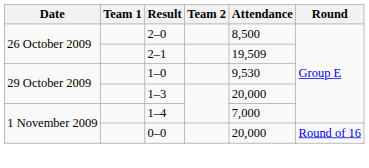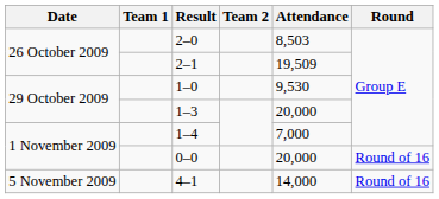2–0 | Attendance: 8,500 -> 8,503
+ row: 5 November 2009 | 4–1 | 14,000 | Round of 16
